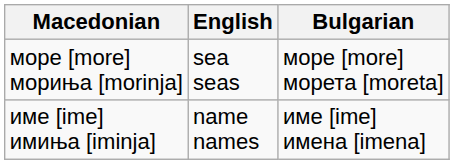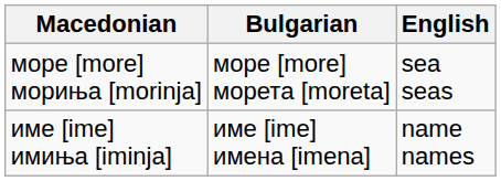columns swapped: Bulgarian <-> English
